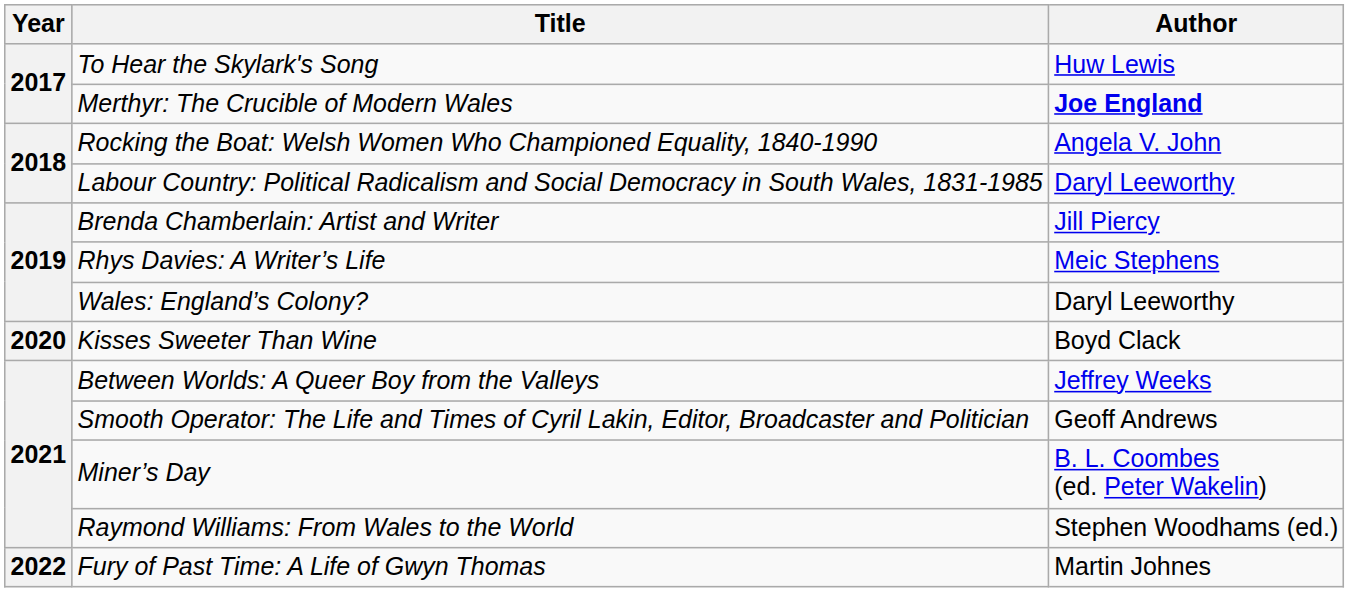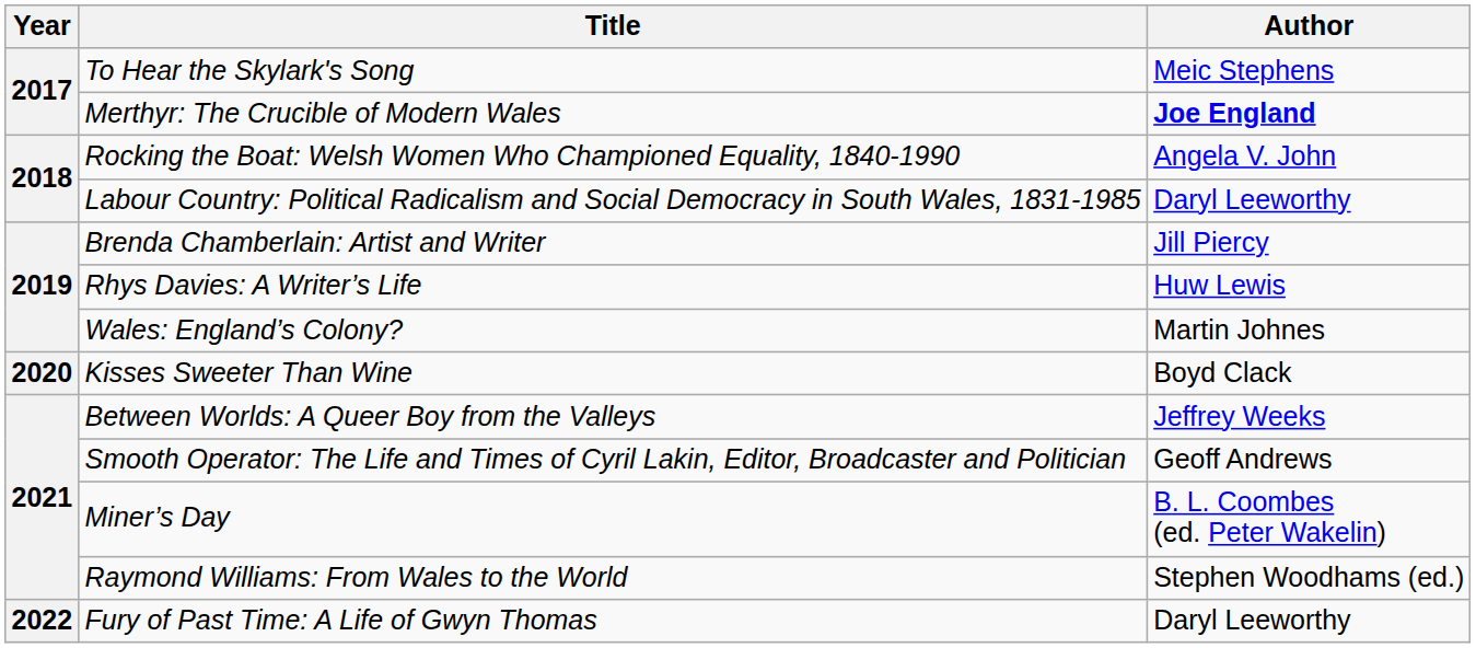To Hear the Skylark's Song | Author: Huw Lewis -> Meic Stephens
Rhys Davies: A Writer’s Life | Author: Meic Stephens -> Huw Lewis
Wales: England’s Colony? | Author: Daryl Leeworthy -> Martin Johnes
Fury of Past Time: A Life of Gwyn Thomas | Author: Martin Johnes -> Daryl Leeworthy
